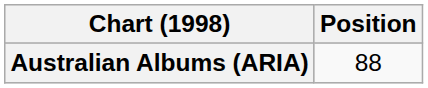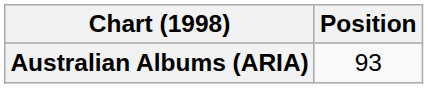Australian Albums (ARIA) | Position: 88 -> 93
